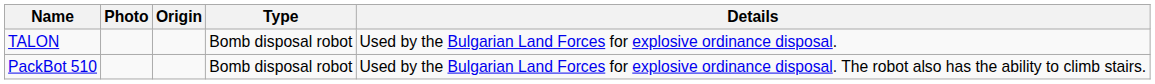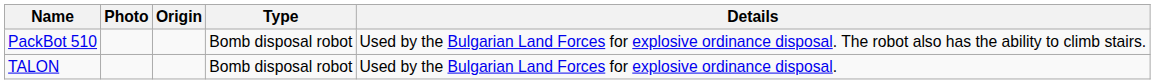rows swapped: TALON <-> PackBot 510
